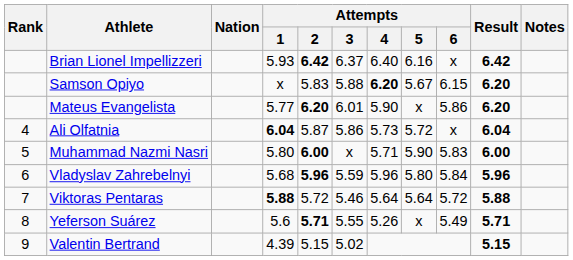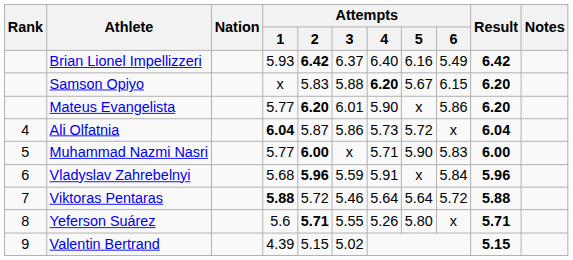Brian Lionel Impellizzeri | Attempts / 6: x -> 5.49
Muhammad Nazmi Nasri | Attempts / 1: 5.80 -> 5.77
Vladyslav Zahrebelnyi | Attempts / 4: 5.96 -> 5.91
Vladyslav Zahrebelnyi | Attempts / 5: 5.80 -> x
Yeferson Suárez | Attempts / 5: x -> 5.80
Yeferson Suárez | Attempts / 6: 5.49 -> x
